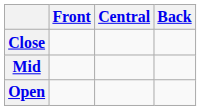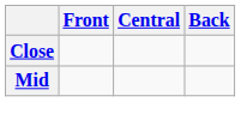- row: Open
